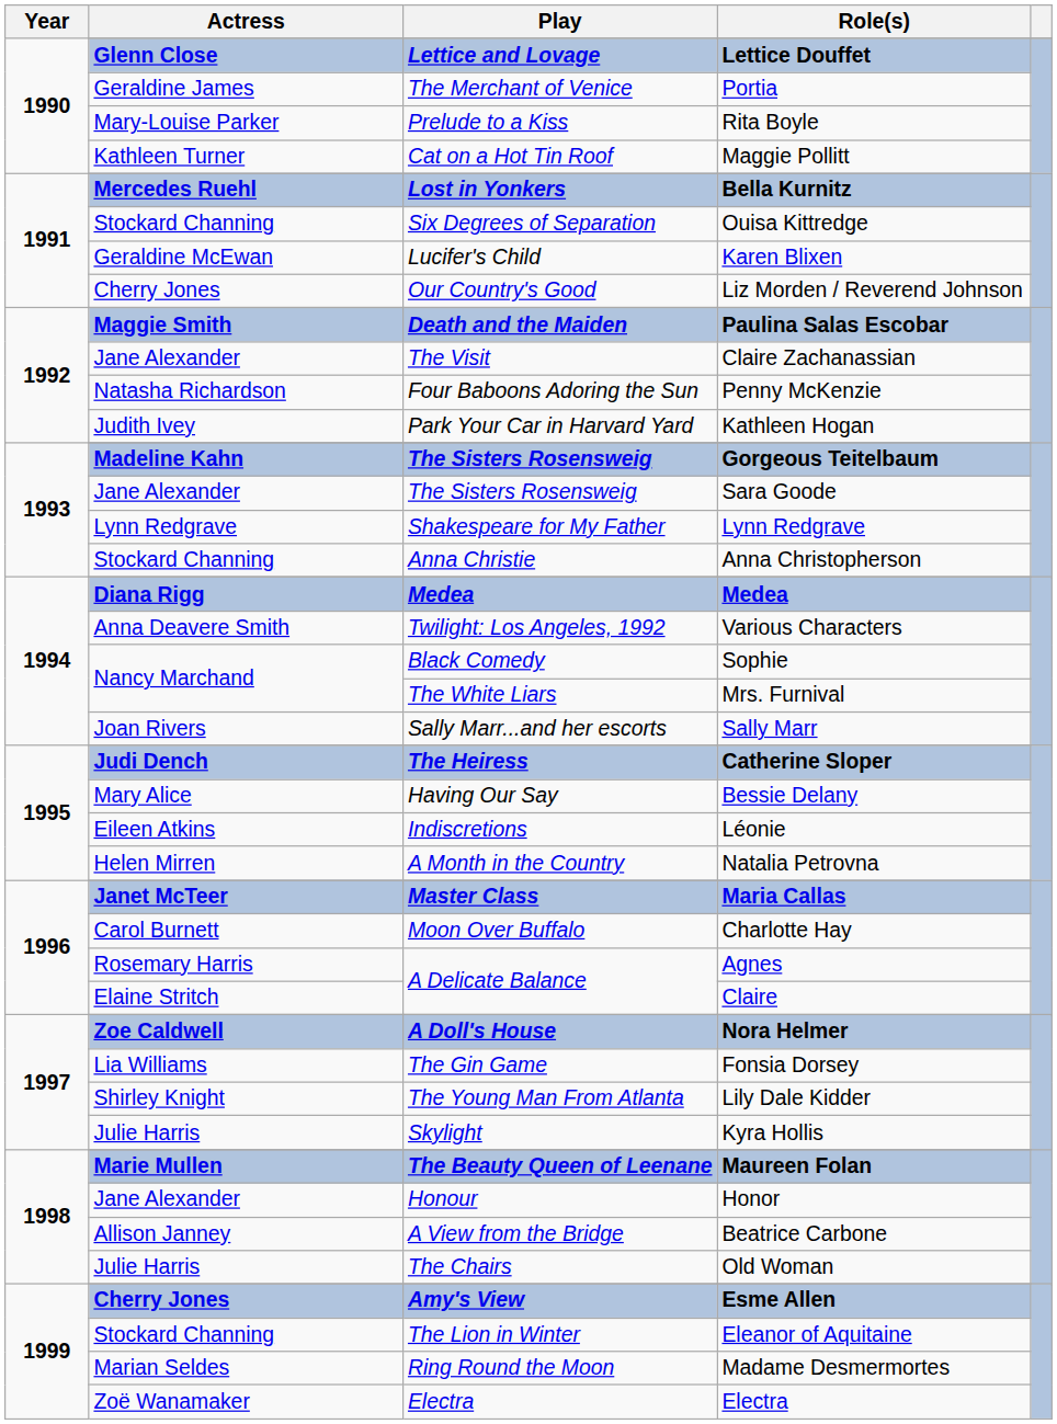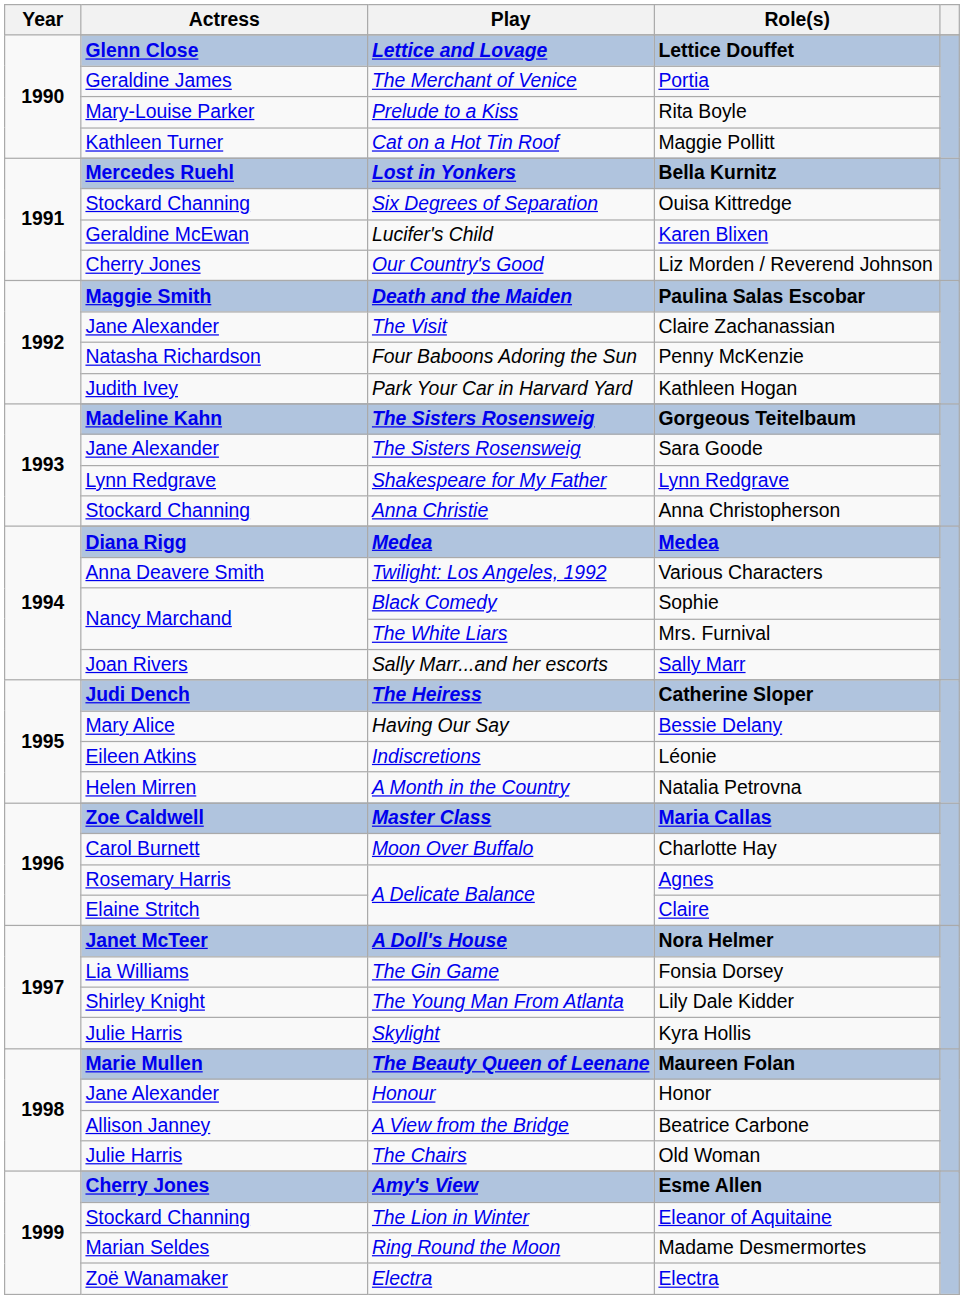Maria Callas | Actress: Janet McTeer -> Zoe Caldwell
Nora Helmer | Actress: Zoe Caldwell -> Janet McTeer
